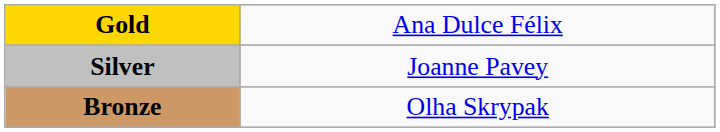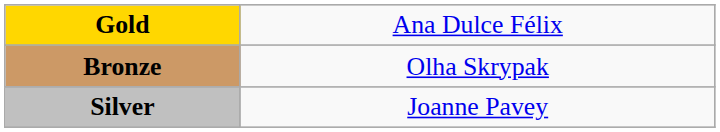rows swapped: Silver <-> Bronze
